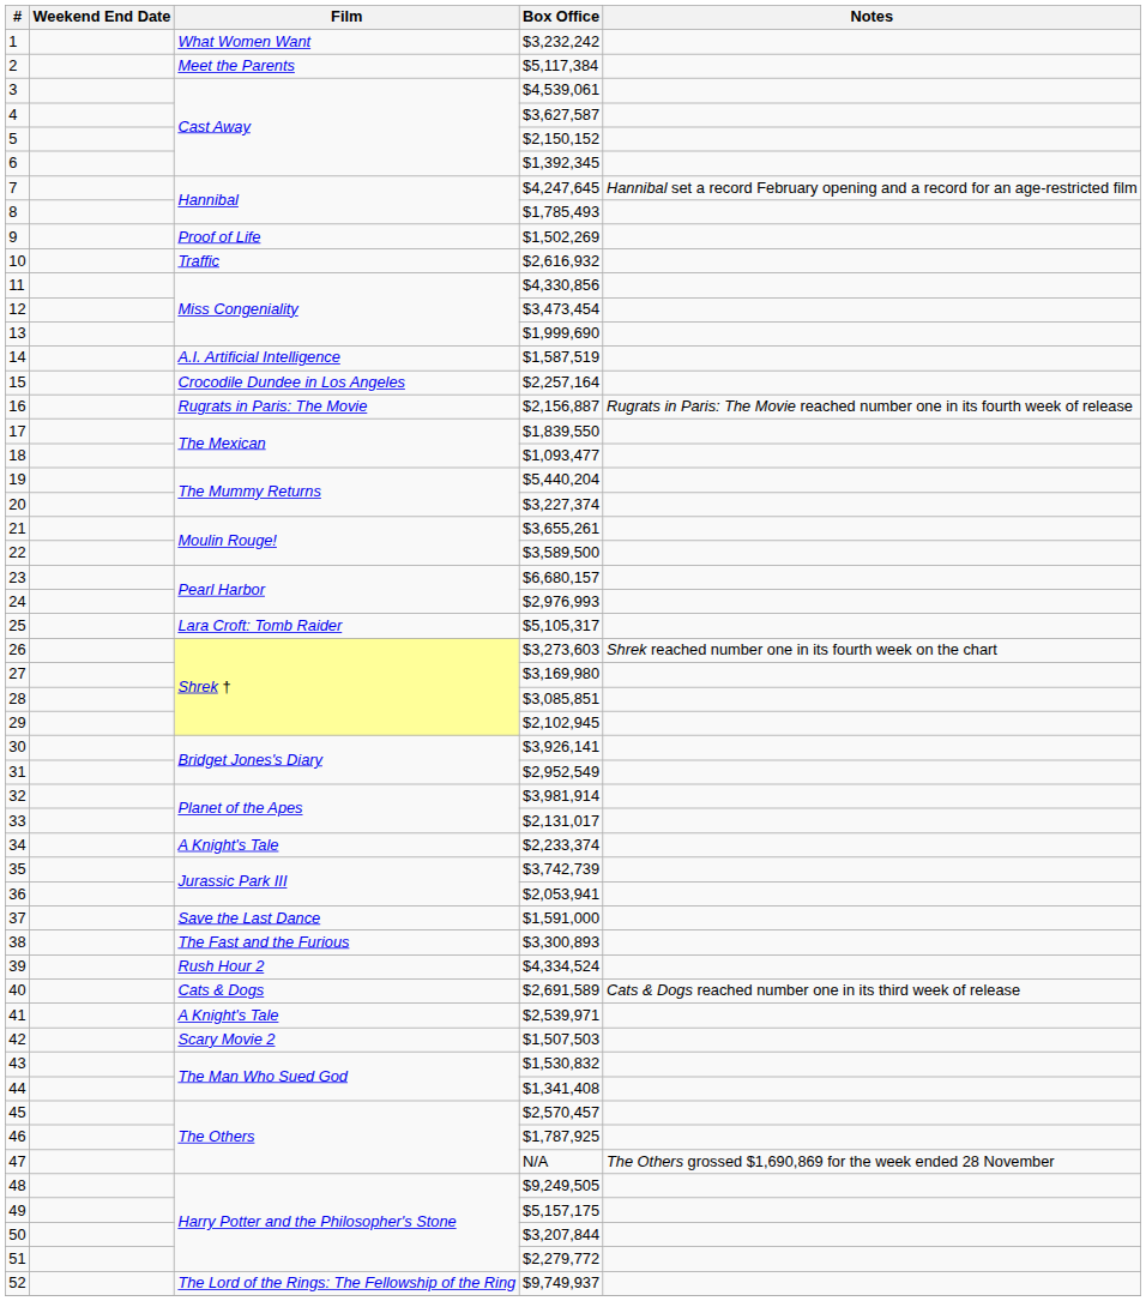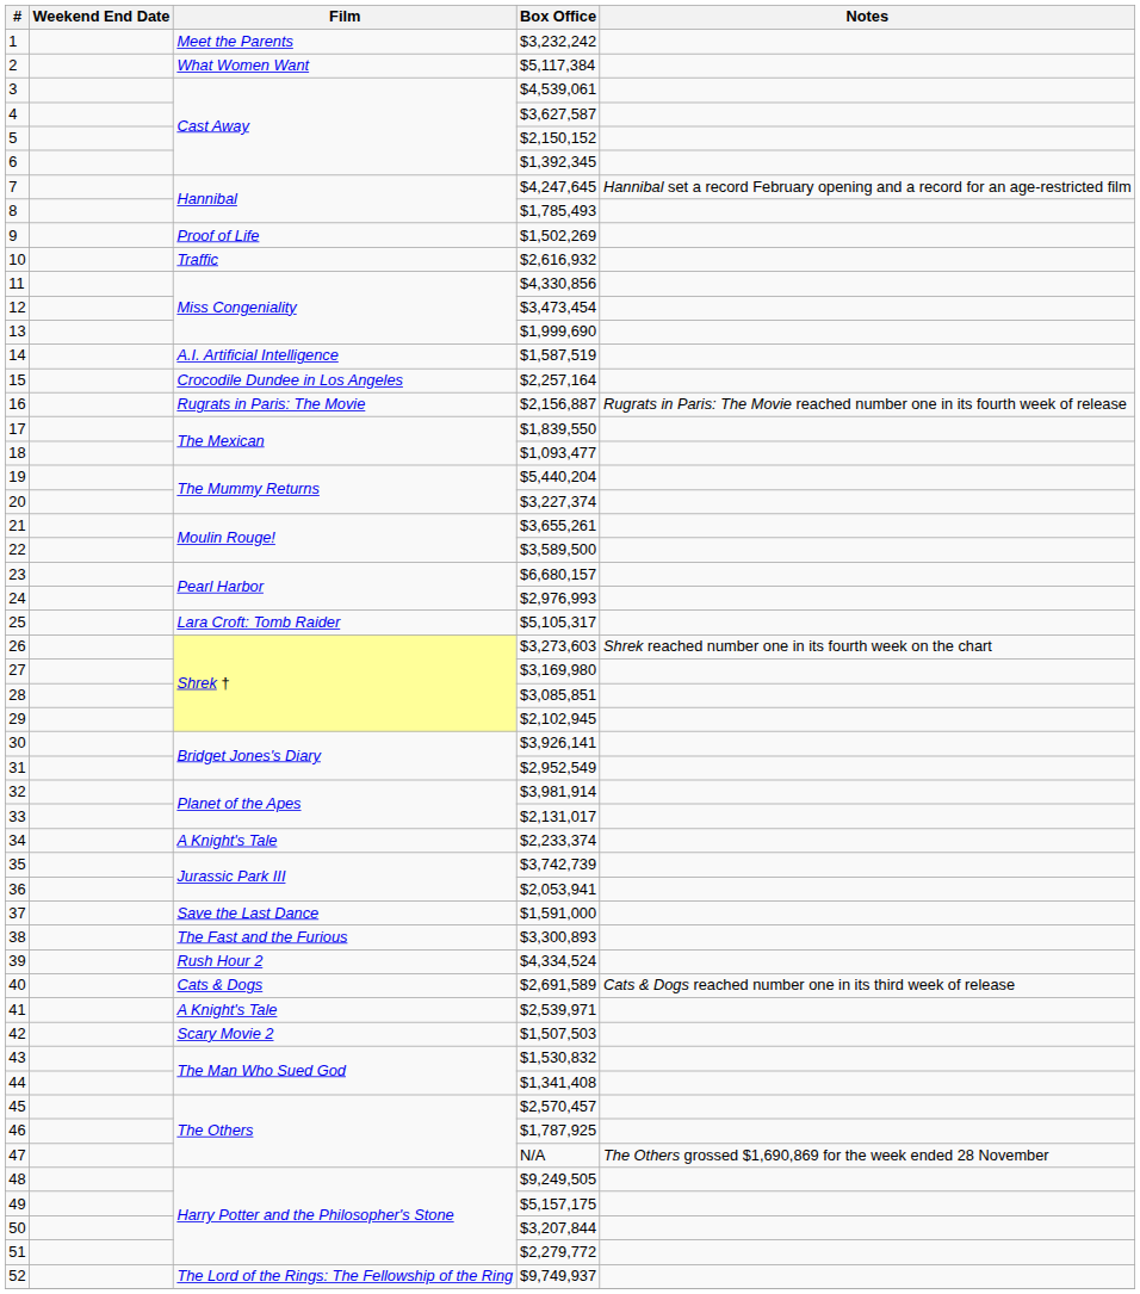1 | Film: What Women Want -> Meet the Parents
2 | Film: Meet the Parents -> What Women Want
